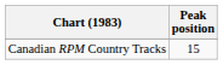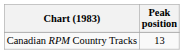Canadian RPM Country Tracks | Peak position: 15 -> 13
